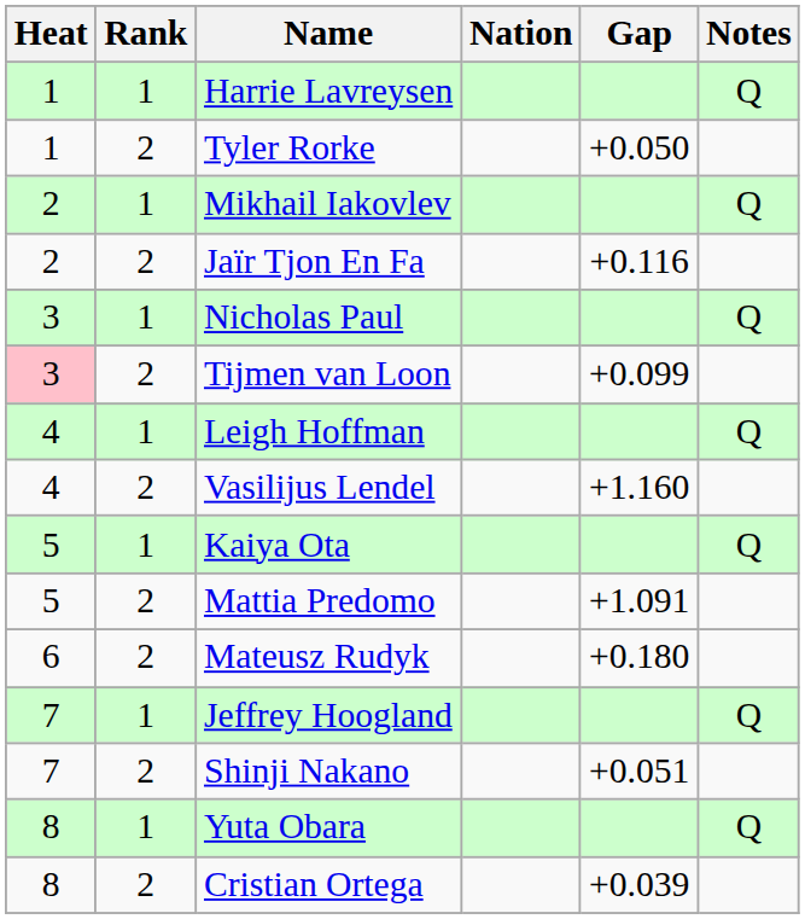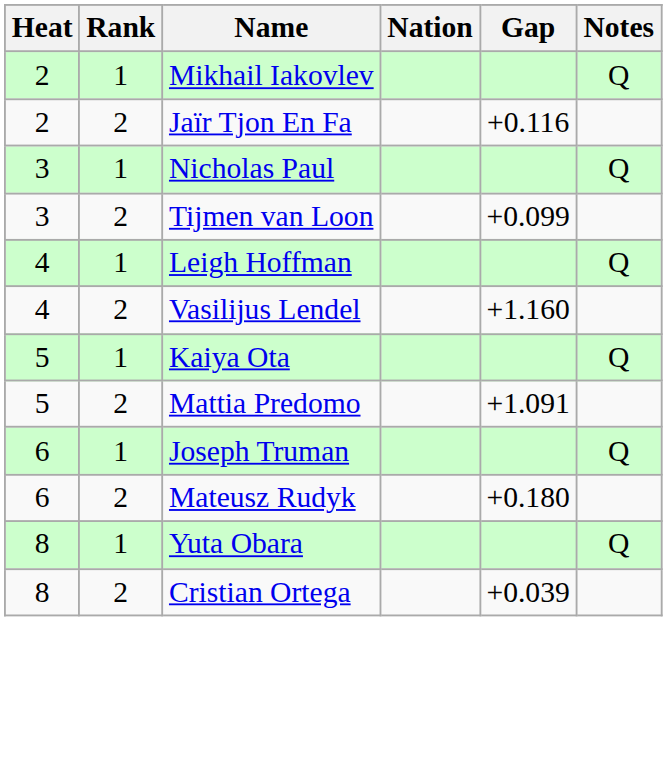- row: 1 | 1 | Harrie Lavreysen | Q
- row: 1 | 2 | Tyler Rorke | +0.050
Tijmen van Loon | Heat: pink background -> no background
+ row: 6 | 1 | Joseph Truman | Q
- row: 7 | 1 | Jeffrey Hoogland | Q
- row: 7 | 2 | Shinji Nakano | +0.051
